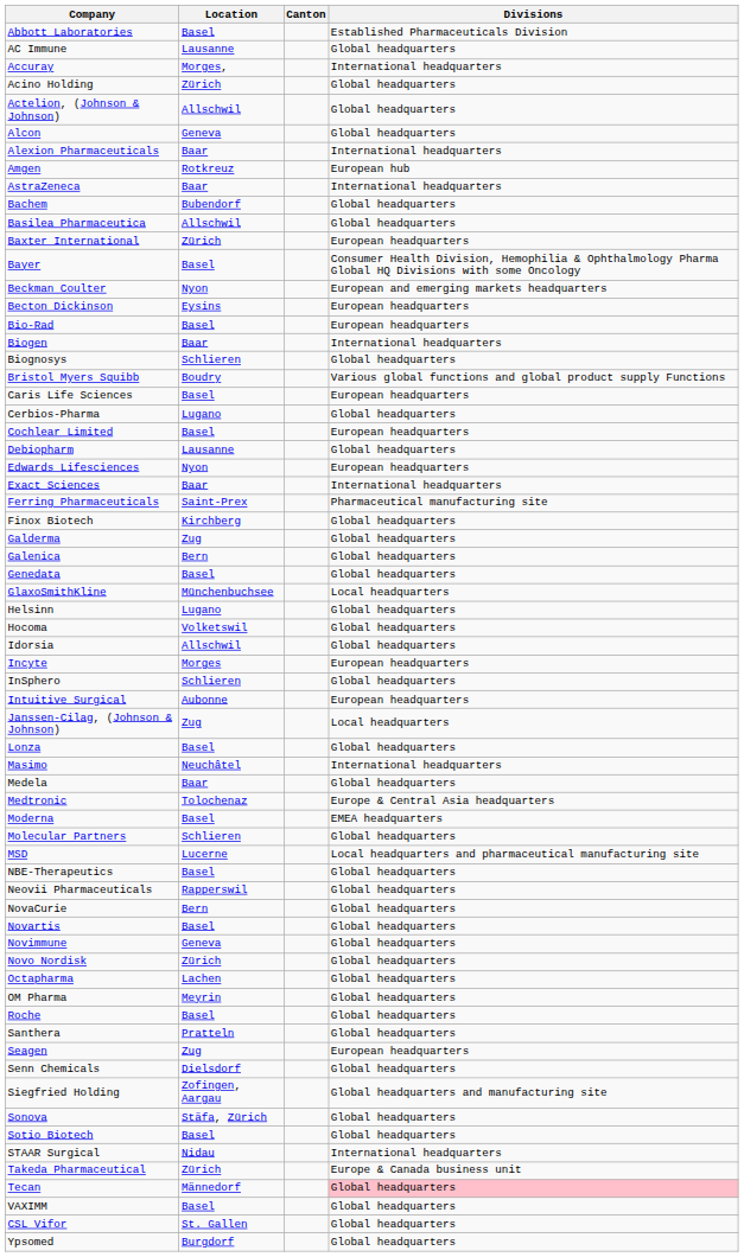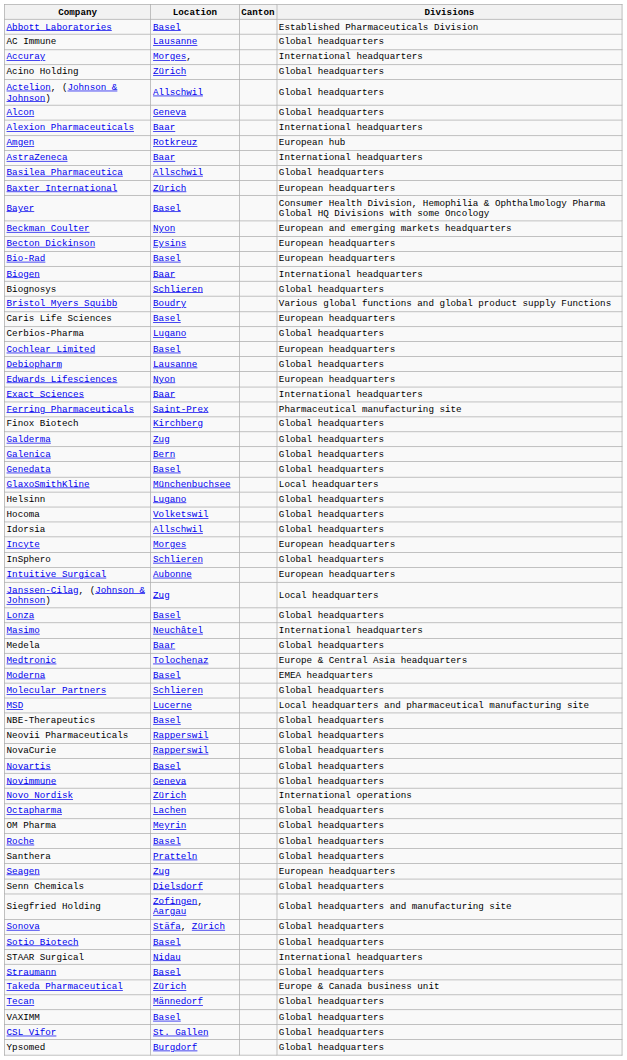- row: Bachem | Bubendorf | Global headquarters
NovaCurie | Location: Bern -> Rapperswil
Novo Nordisk | Divisions: Global headquarters -> International operations
+ row: Straumann | Basel | Global headquarters
Tecan | Divisions: pink background -> no background
